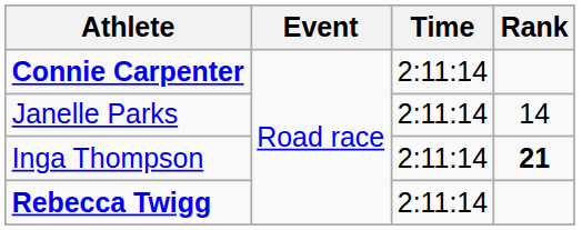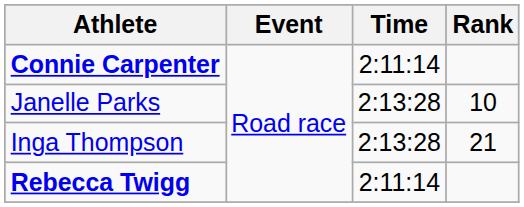Janelle Parks | Time: 2:11:14 -> 2:13:28
Janelle Parks | Rank: 14 -> 10
Inga Thompson | Time: 2:11:14 -> 2:13:28
Inga Thompson | Rank: bold -> normal
